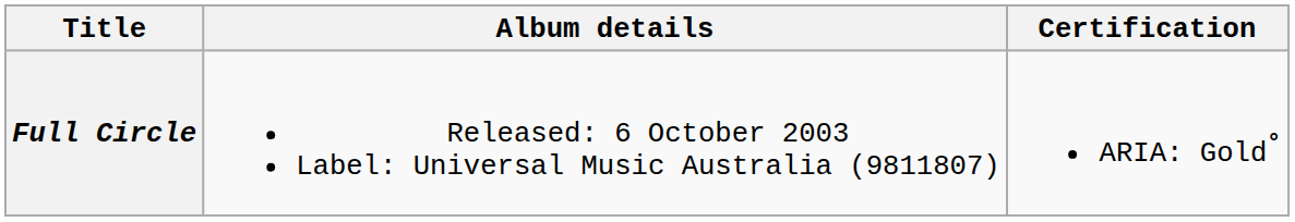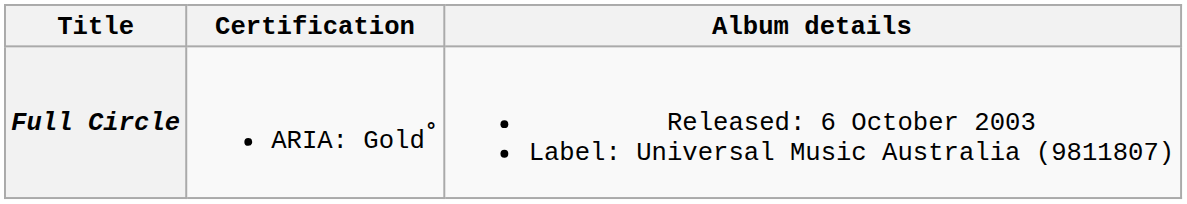columns swapped: Album details <-> Certification
